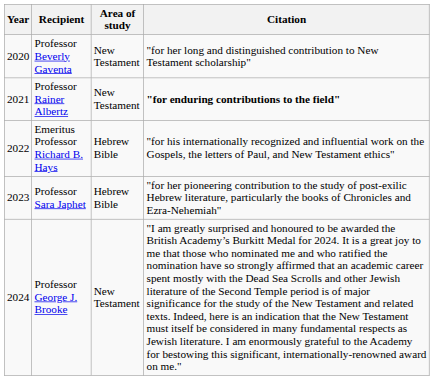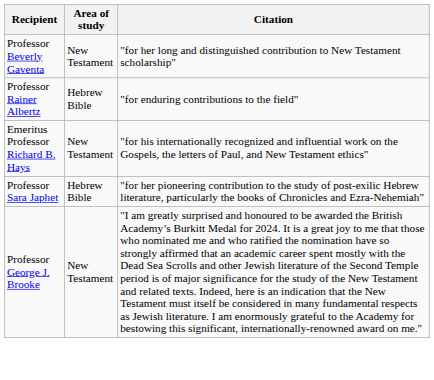- column: Year | 2020 | 2021 | 2022 | 2023 | 2024
Professor Rainer Albertz | Area of study: New Testament -> Hebrew Bible
Professor Rainer Albertz | Citation: bold -> normal
Emeritus Professor Richard B. Hays | Area of study: Hebrew Bible -> New Testament
